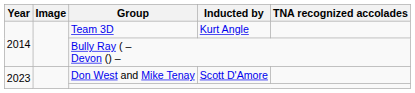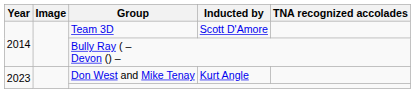Team 3D | Inducted by: Kurt Angle -> Scott D'Amore
Don West and Mike Tenay | Inducted by: Scott D'Amore -> Kurt Angle
